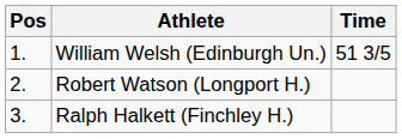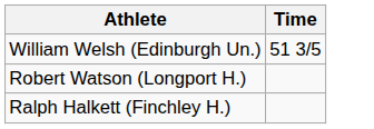- column: Pos | 1. | 2. | 3.
